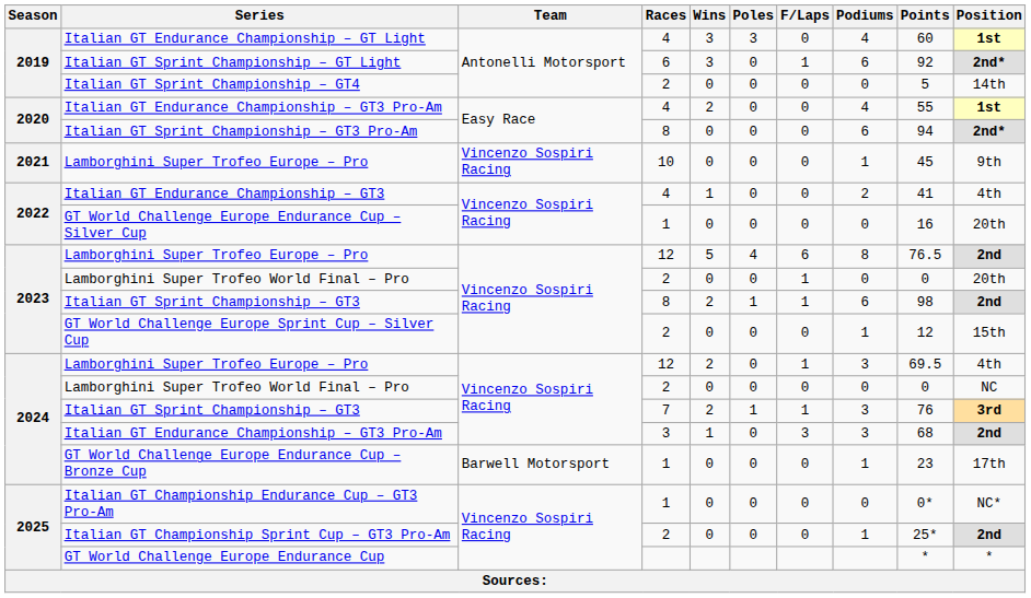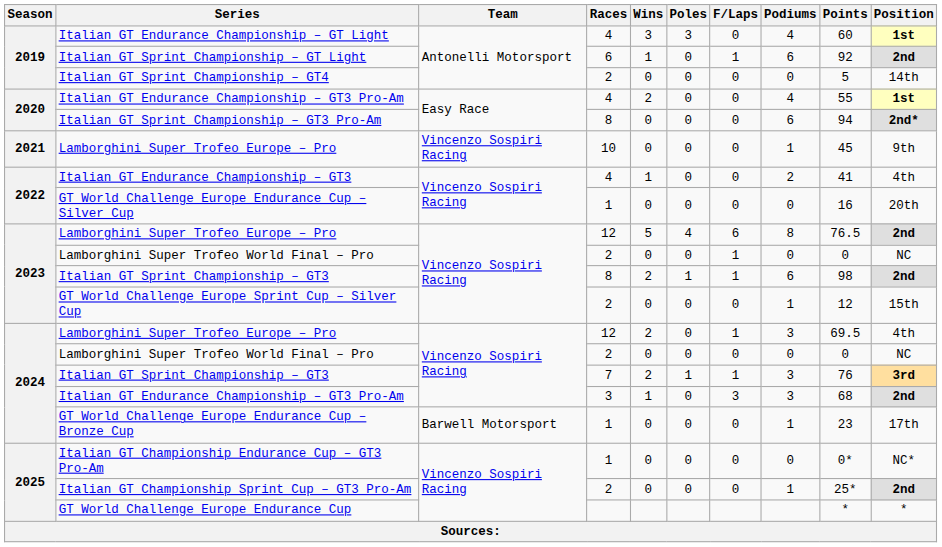Italian GT Sprint Championship – GT Light | Wins: 3 -> 1
Italian GT Sprint Championship – GT Light | Position: 2nd* -> 2nd
2023 / Lamborghini Super Trofeo World Final – Pro | Position: 20th -> NC
